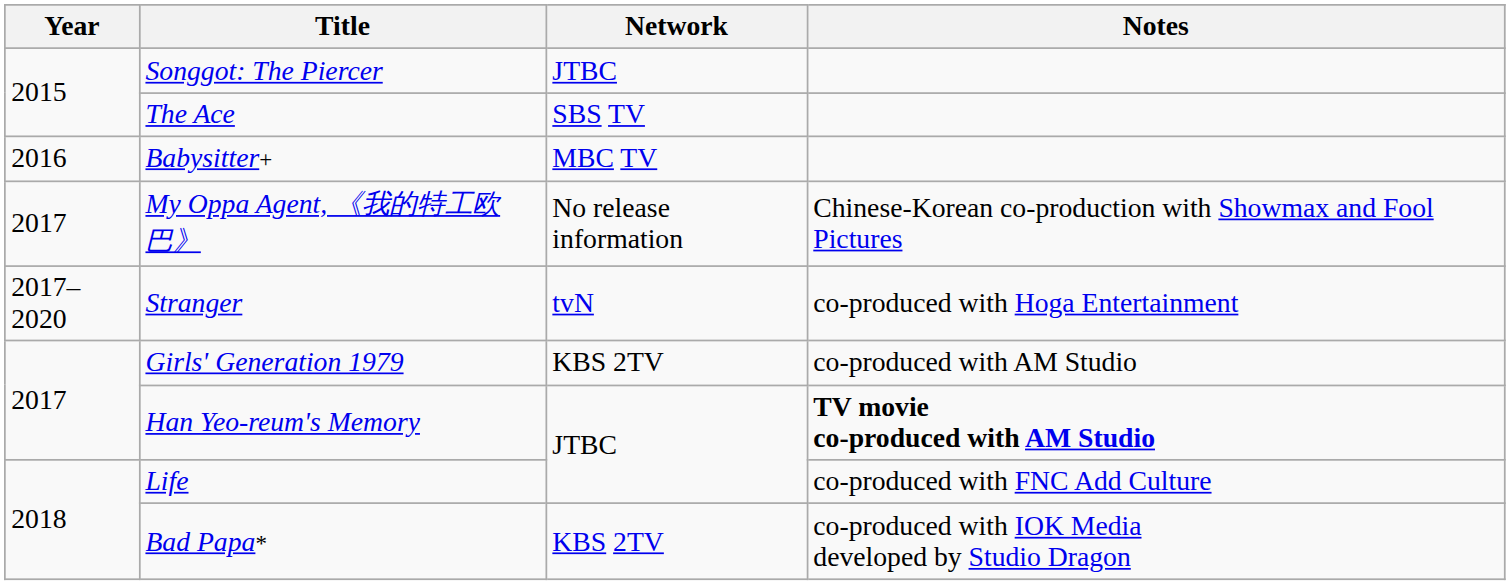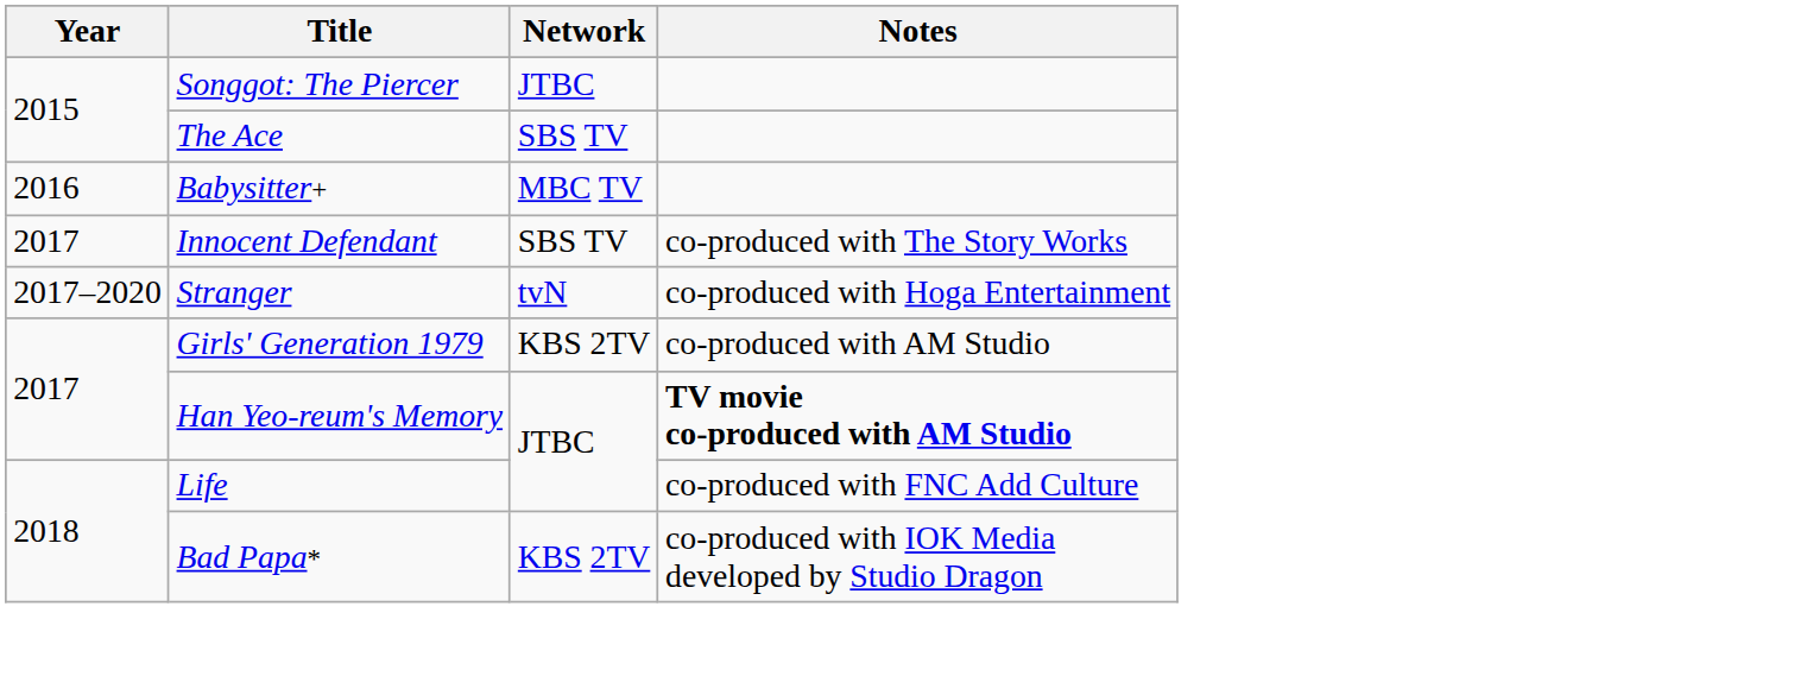+ row: 2017 | Innocent Defendant | SBS TV | co-produced with The Story Works
- row: 2017 | My Oppa Agent, 《我的特工欧巴》 | No release information | Chinese-Korean co-production with Showmax and Fool Pictures
